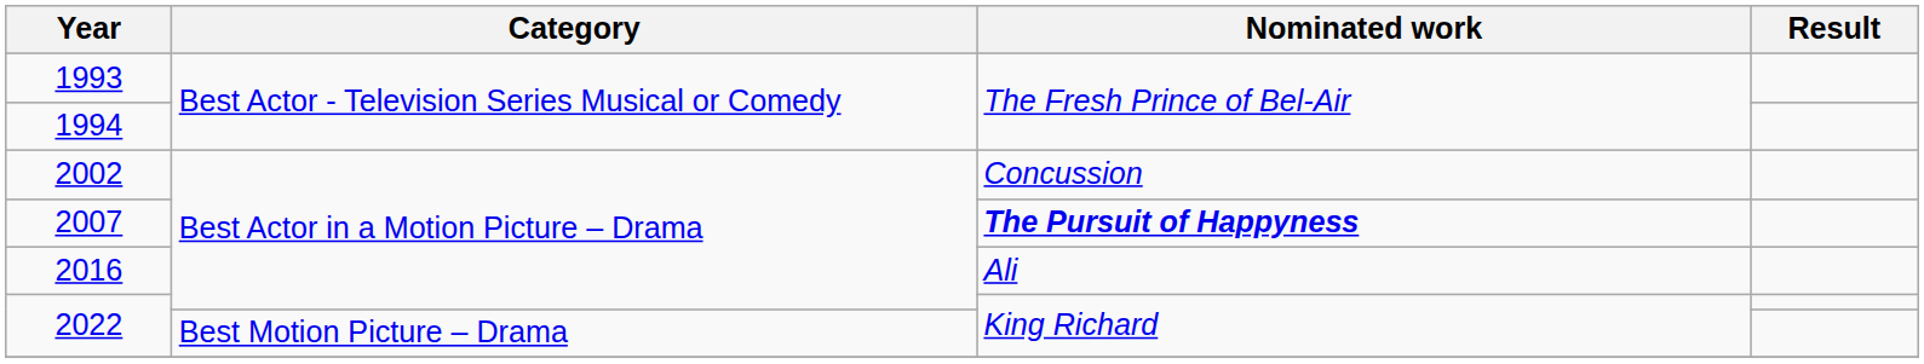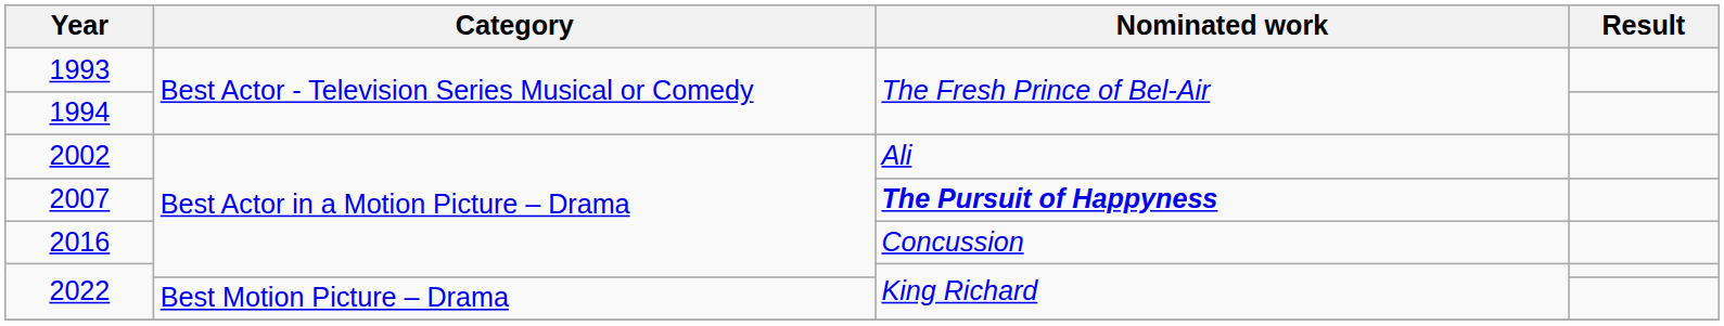2002 | Nominated work: Concussion -> Ali
2016 | Nominated work: Ali -> Concussion
